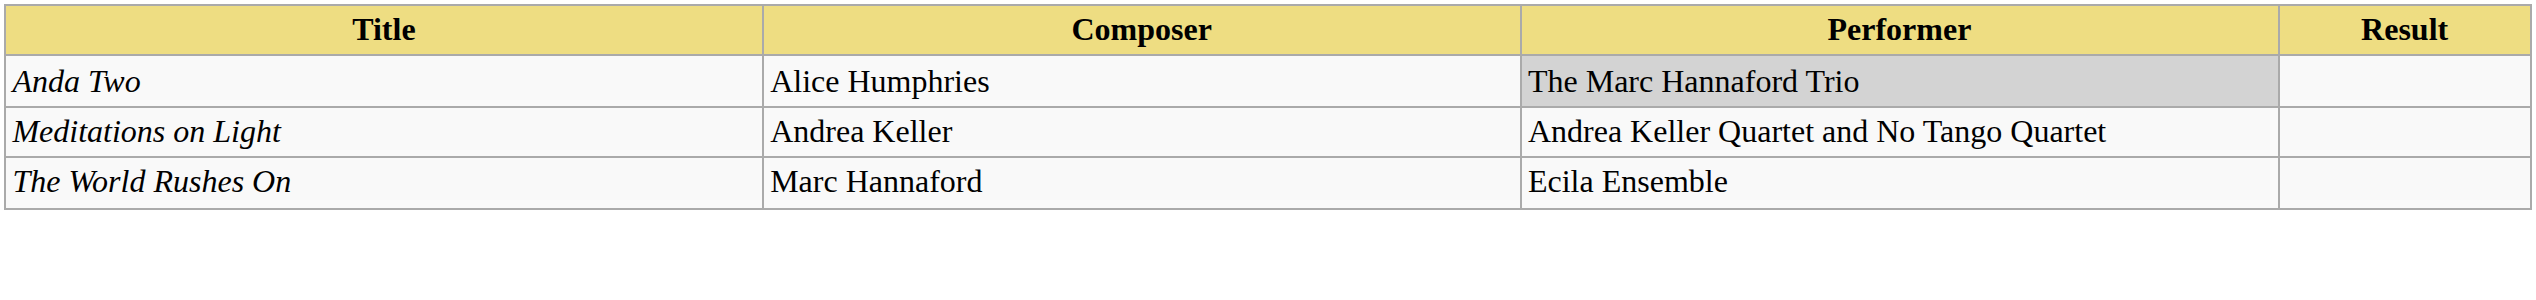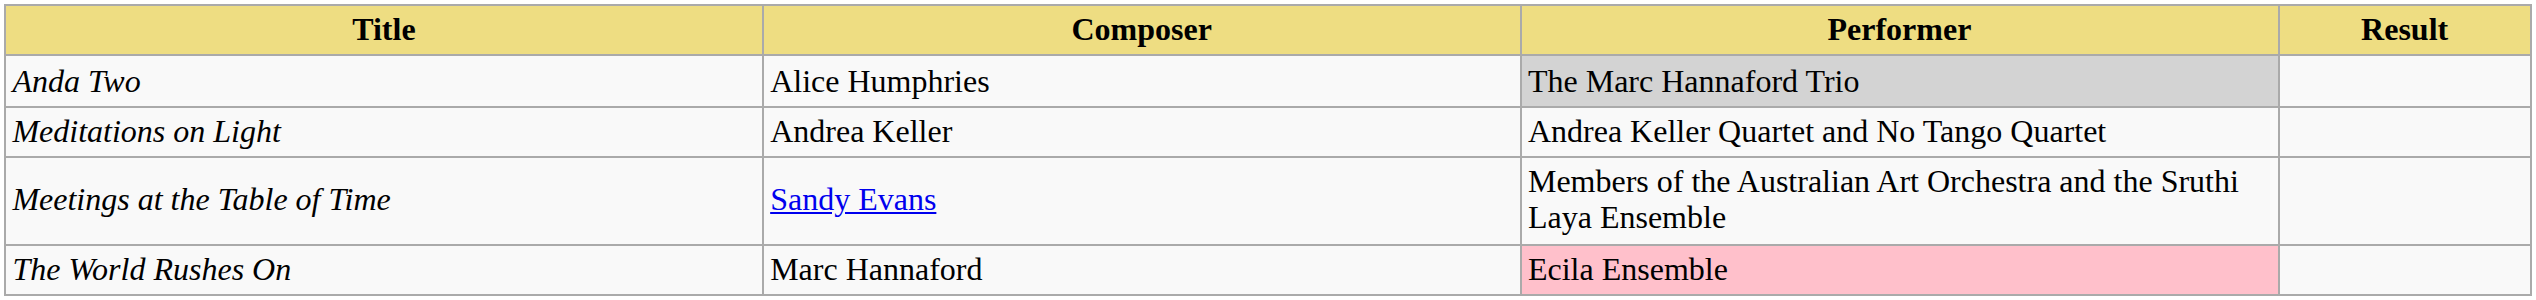+ row: Meetings at the Table of Time | Sandy Evans | Members of the Australian Art Orchestra and the Sruthi Laya Ensemble
The World Rushes On | Performer: no background -> pink background
